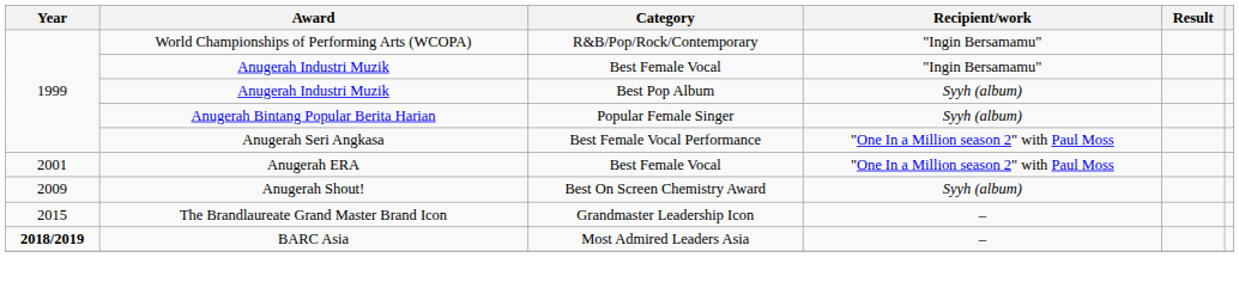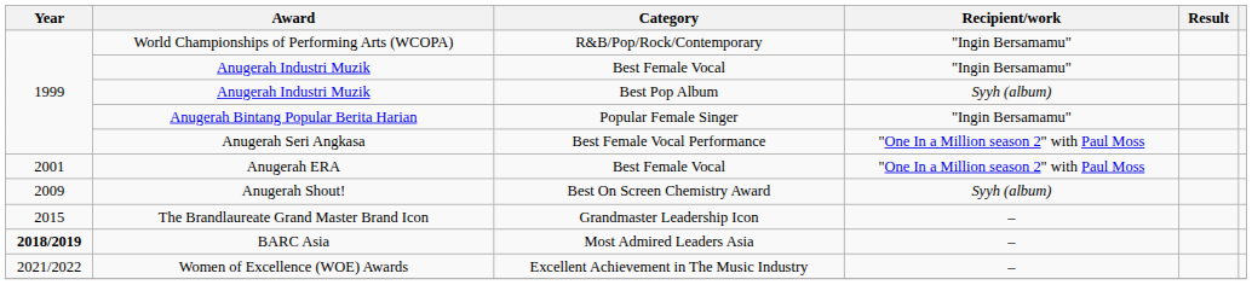Anugerah Bintang Popular Berita Harian | Recipient/work: Syyh (album) -> "Ingin Bersamamu"
+ row: 2021/2022 | Women of Excellence (WOE) Awards | Excellent Achievement in The Music Industry | –
